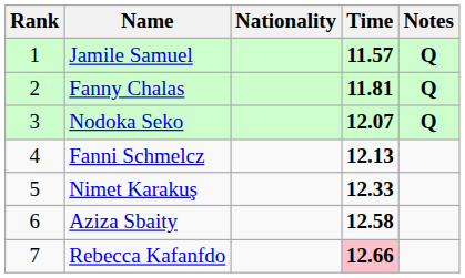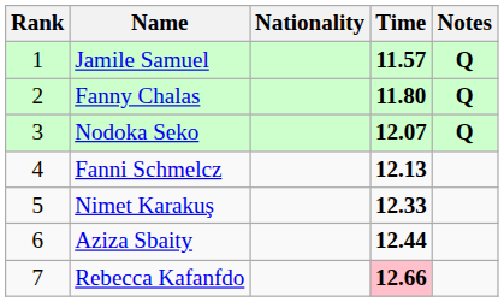Fanny Chalas | Time: 11.81 -> 11.80
Aziza Sbaity | Time: 12.58 -> 12.44
